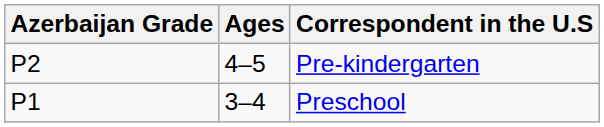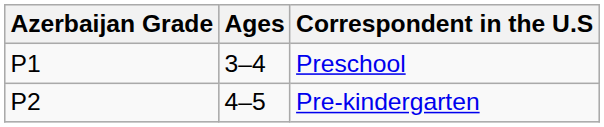rows swapped: Preschool <-> Pre-kindergarten
